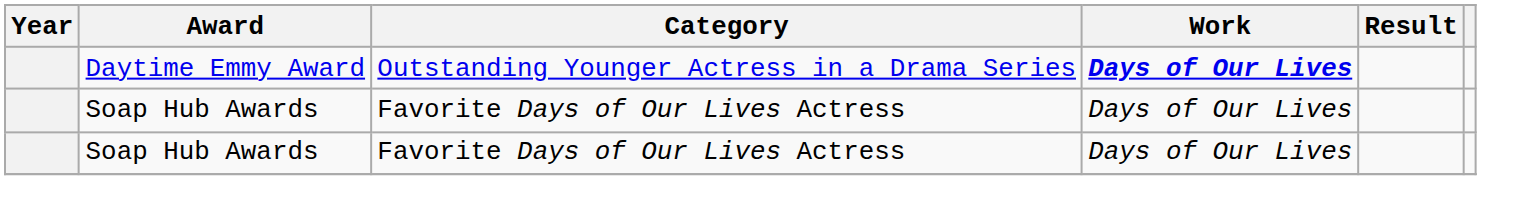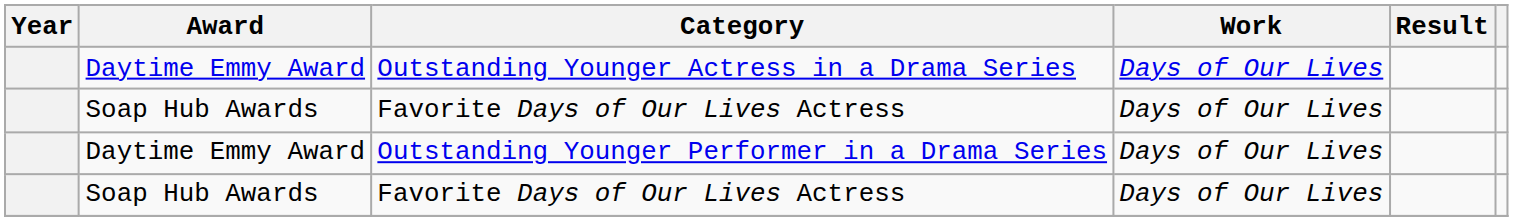Outstanding Younger Actress in a Drama Series | Work: bold -> normal
+ row: Daytime Emmy Award | Outstanding Younger Performer in a Drama Series | Days of Our Lives
